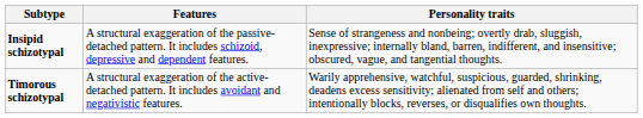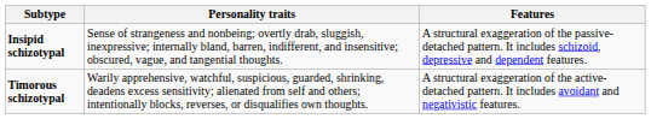columns swapped: Features <-> Personality traits
